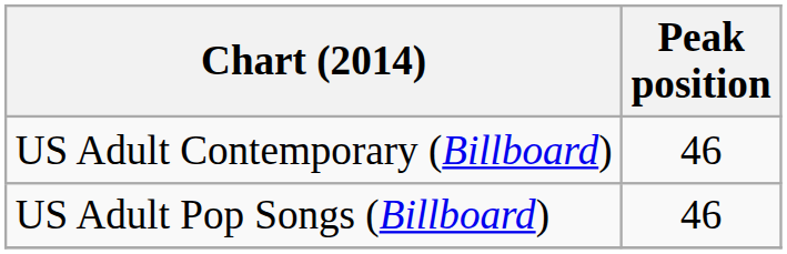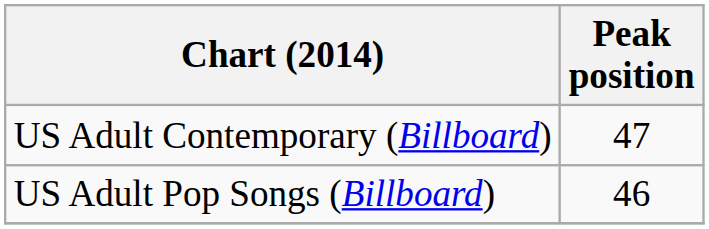US Adult Contemporary (Billboard) | Peak position: 46 -> 47
